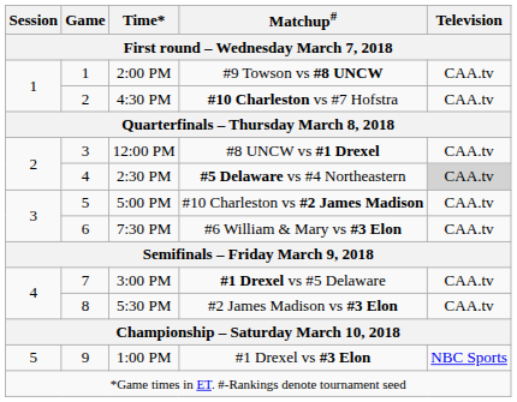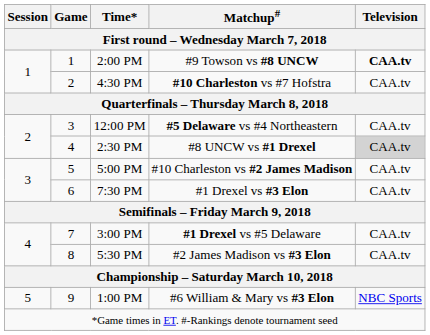2:00 PM | Television: normal -> bold
12:00 PM | Matchup#: #8 UNCW vs #1 Drexel -> #5 Delaware vs #4 Northeastern
2:30 PM | Matchup#: #5 Delaware vs #4 Northeastern -> #8 UNCW vs #1 Drexel
7:30 PM | Matchup#: #6 William & Mary vs #3 Elon -> #1 Drexel vs #3 Elon
1:00 PM | Matchup#: #1 Drexel vs #3 Elon -> #6 William & Mary vs #3 Elon
